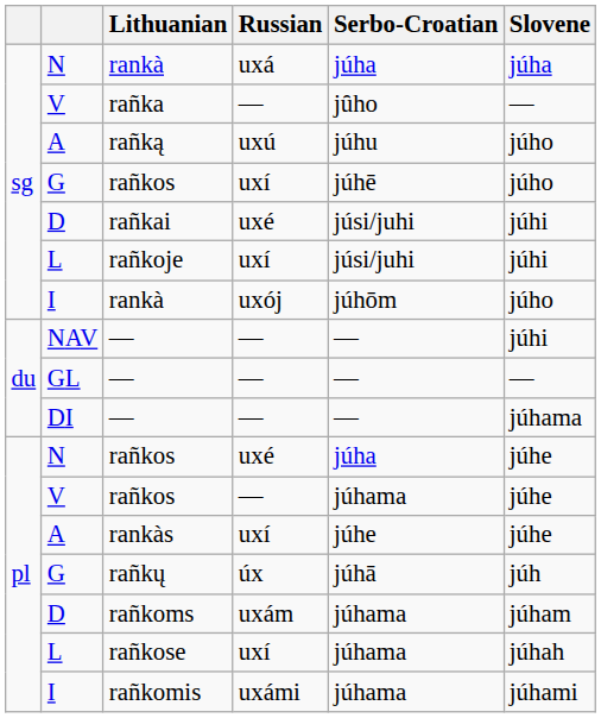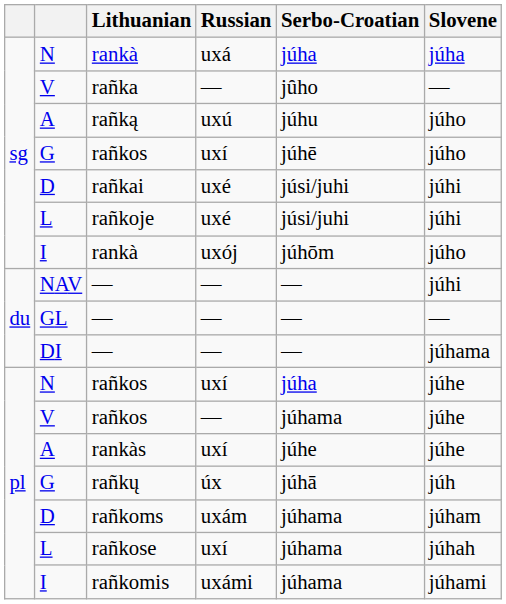rañkoje | Russian: uxí -> uxé
N / rañkos | Russian: uxé -> uxí
